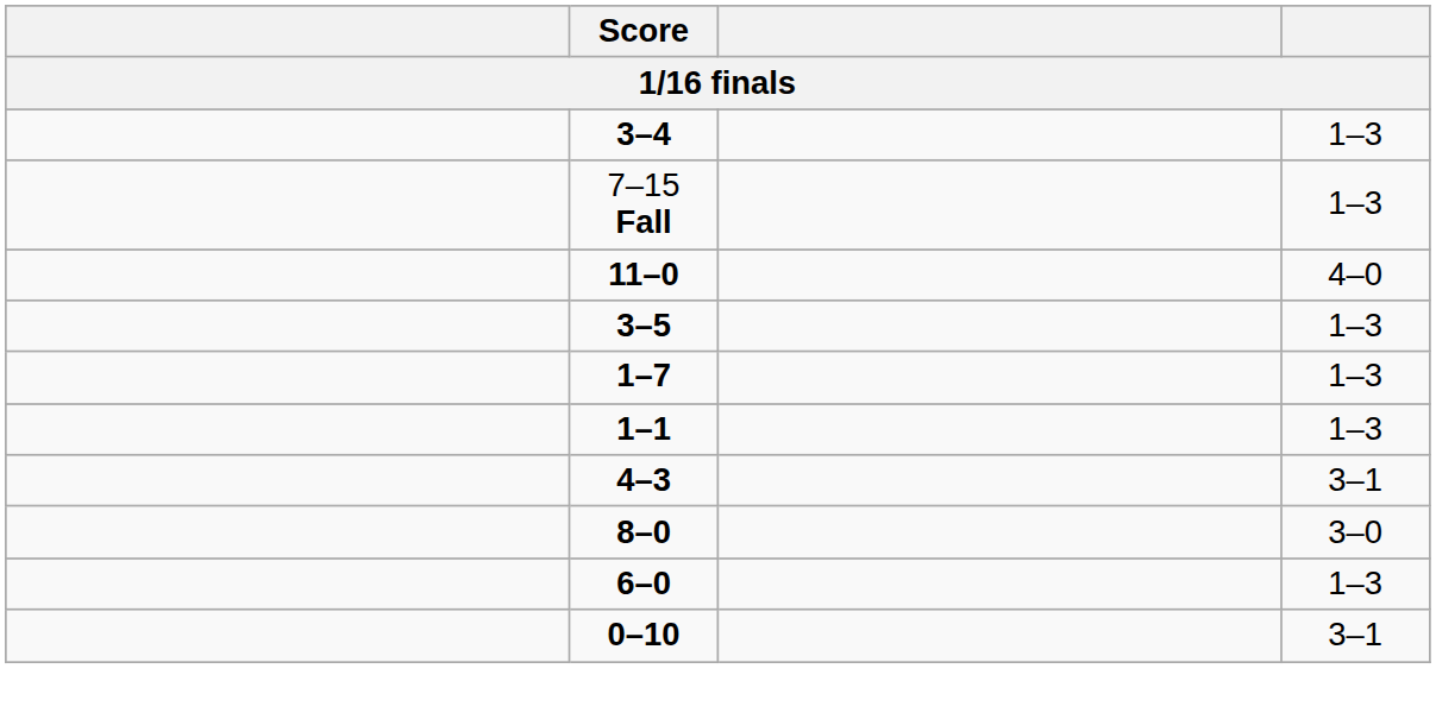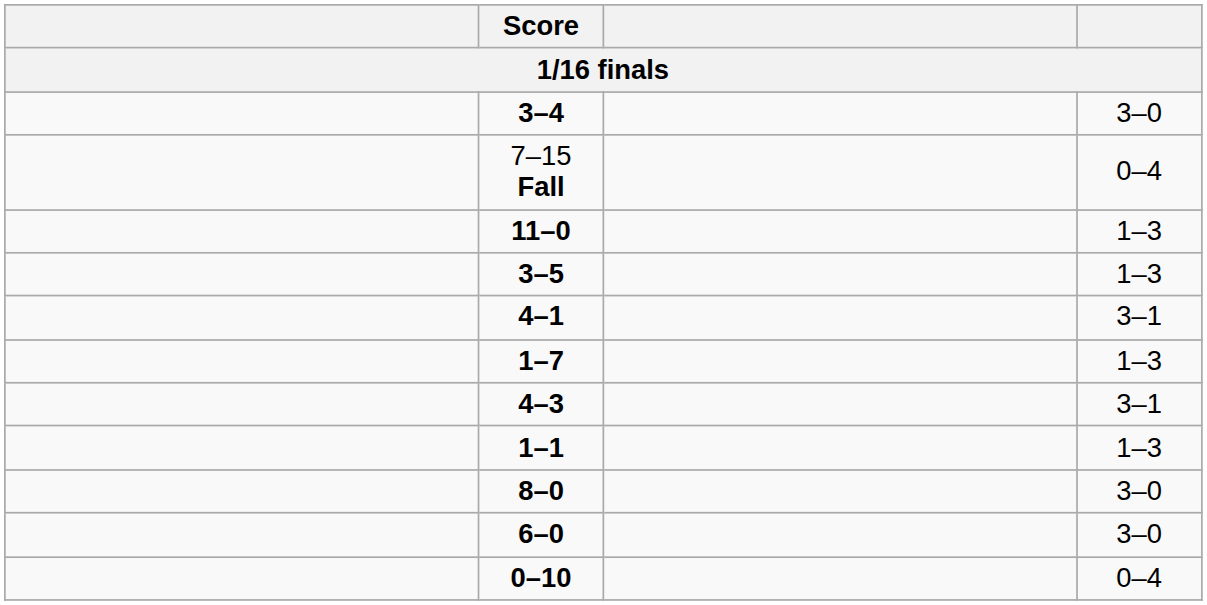3–4 | column 4: 1–3 -> 3–0
7–15 Fall | column 4: 1–3 -> 0–4
11–0 | column 4: 4–0 -> 1–3
+ row: 4–1 | 3–1
rows swapped: 4–3 <-> 1–1
6–0 | column 4: 1–3 -> 3–0
0–10 | column 4: 3–1 -> 0–4
